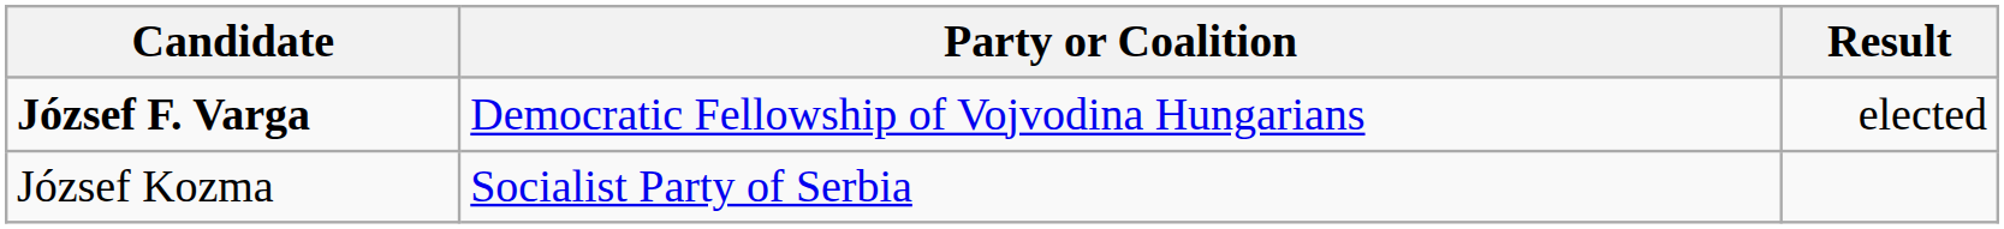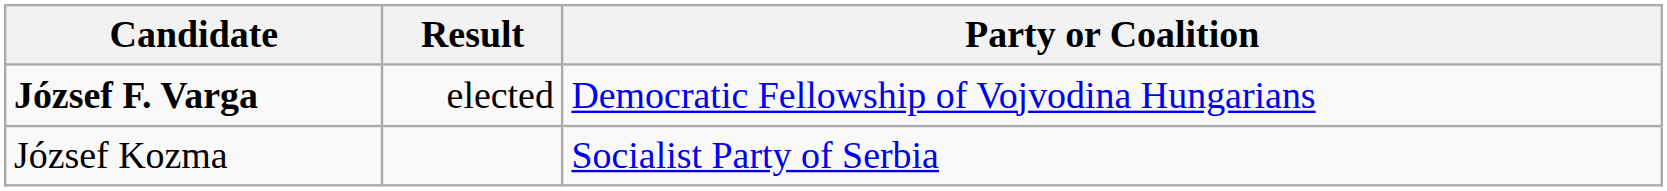columns swapped: Party or Coalition <-> Result
